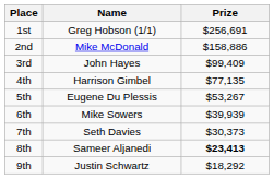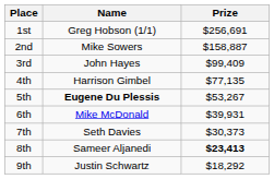2nd | Name: Mike McDonald -> Mike Sowers
2nd | Prize: $158,886 -> $158,887
5th | Name: normal -> bold
6th | Name: Mike Sowers -> Mike McDonald
6th | Prize: $39,939 -> $39,931
